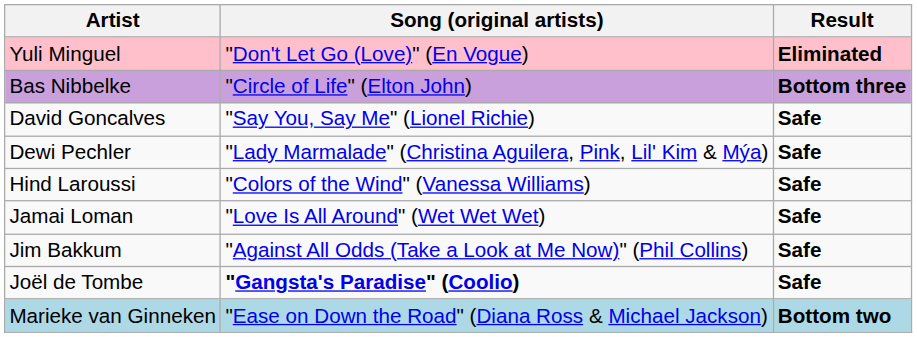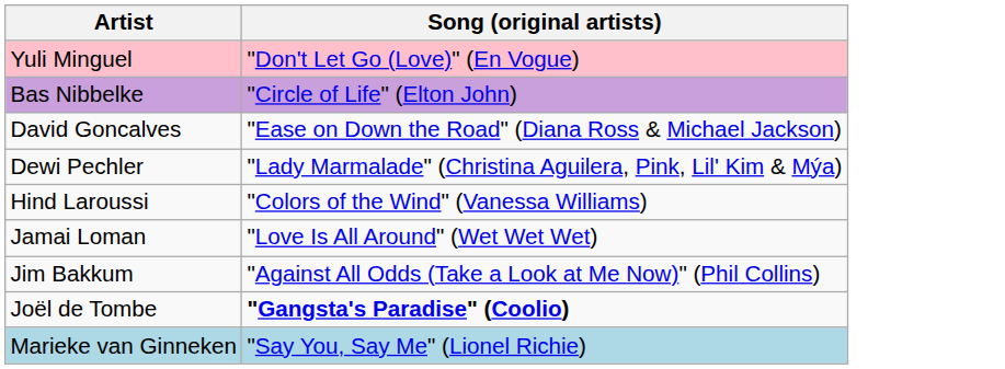- column: Result | Eliminated | Bottom three | Safe | Safe | Safe | Safe | Safe | Safe | Bottom two
David Goncalves | Song (original artists): "Say You, Say Me" (Lionel Richie) -> "Ease on Down the Road" (Diana Ross & Michael Jackson)
Marieke van Ginneken | Song (original artists): "Ease on Down the Road" (Diana Ross & Michael Jackson) -> "Say You, Say Me" (Lionel Richie)
